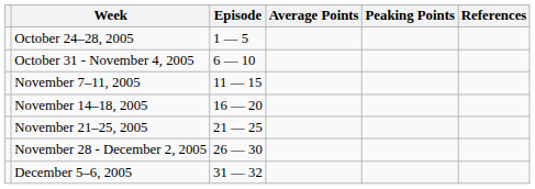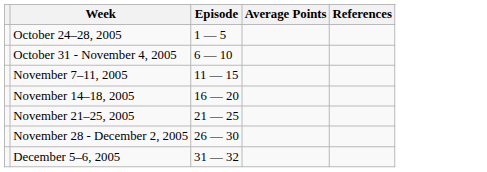- column: Peaking Points
